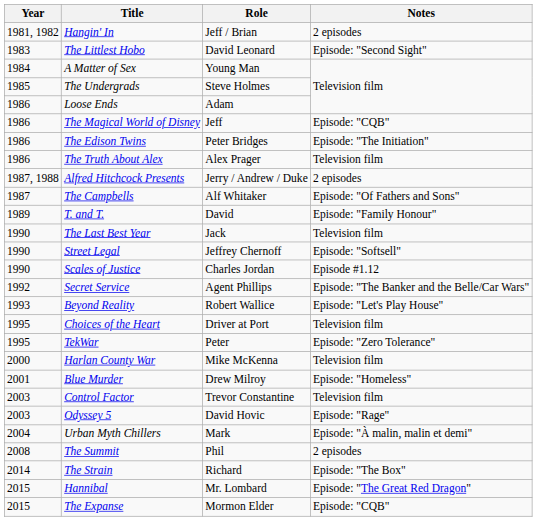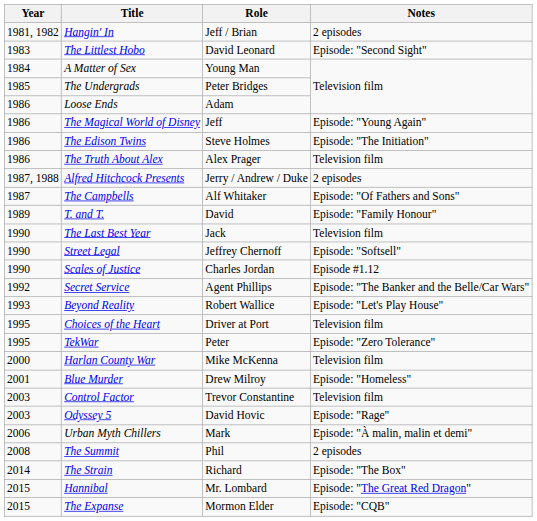The Undergrads | Role: Steve Holmes -> Peter Bridges
The Magical World of Disney | Notes: Episode: "CQB" -> Episode: "Young Again"
The Edison Twins | Role: Peter Bridges -> Steve Holmes
Urban Myth Chillers | Year: 2004 -> 2006
